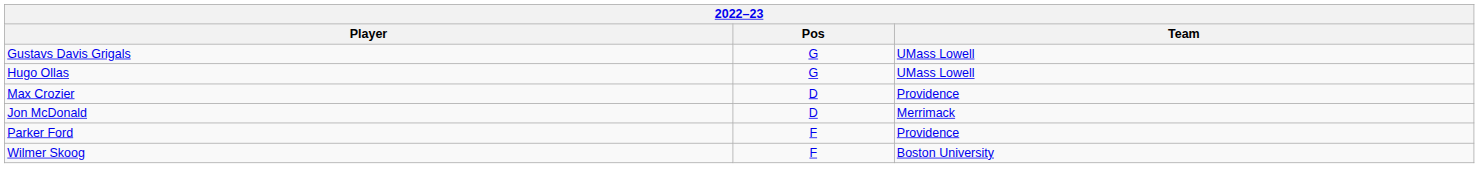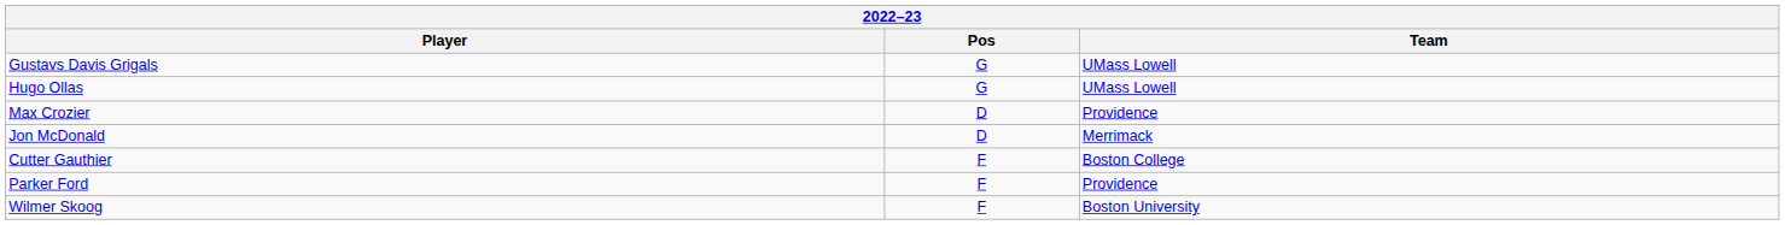+ row: Cutter Gauthier | F | Boston College
